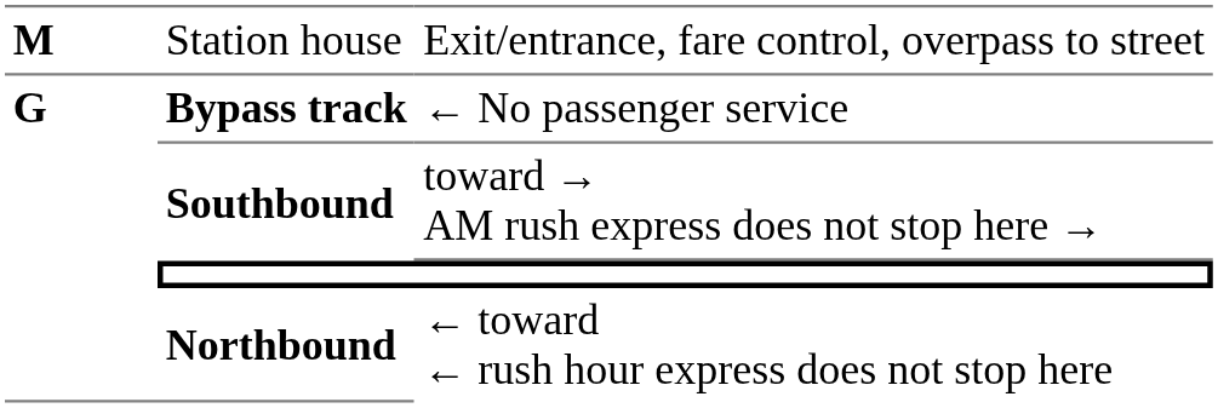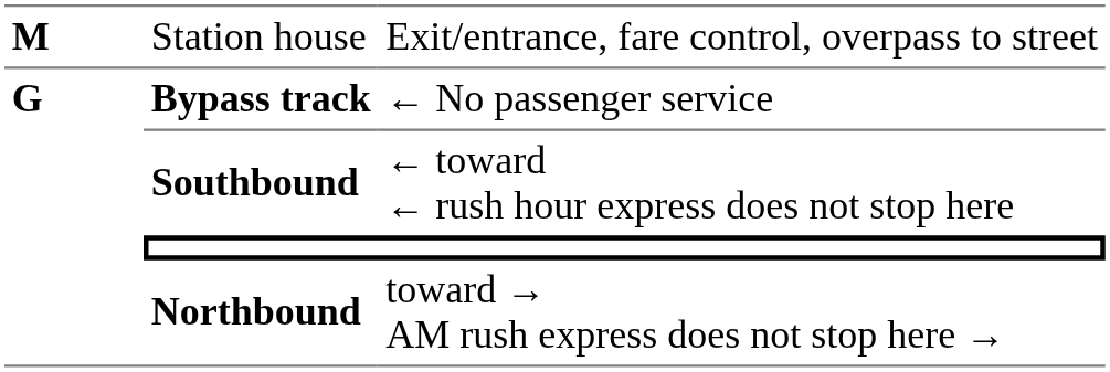Southbound | column 3: toward → AM rush express does not stop here → -> ← toward ← rush hour express does not stop here
Northbound | column 3: ← toward ← rush hour express does not stop here -> toward → AM rush express does not stop here →
